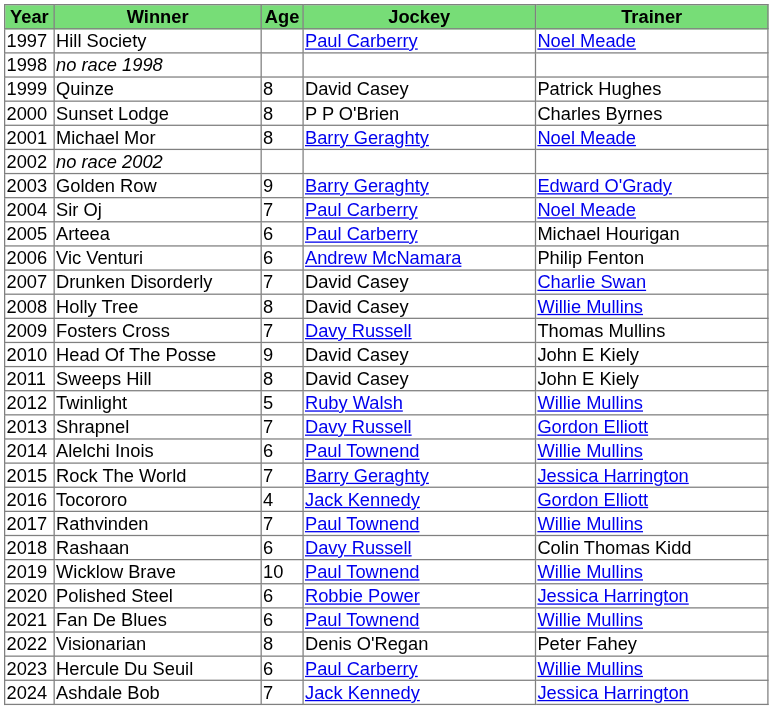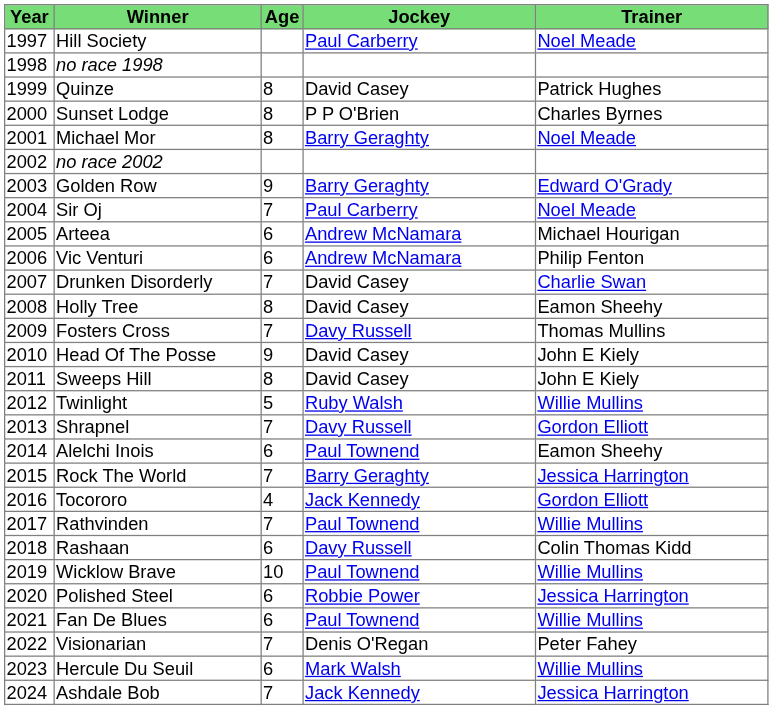Arteea | Jockey: Paul Carberry -> Andrew McNamara
Holly Tree | Trainer: Willie Mullins -> Eamon Sheehy
Alelchi Inois | Trainer: Willie Mullins -> Eamon Sheehy
Visionarian | Age: 8 -> 7
Hercule Du Seuil | Jockey: Paul Carberry -> Mark Walsh
